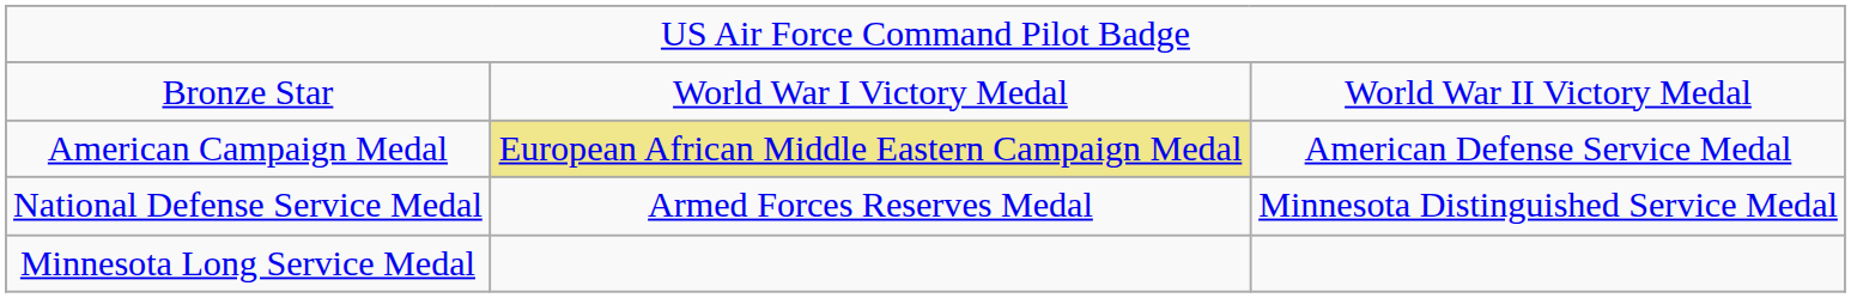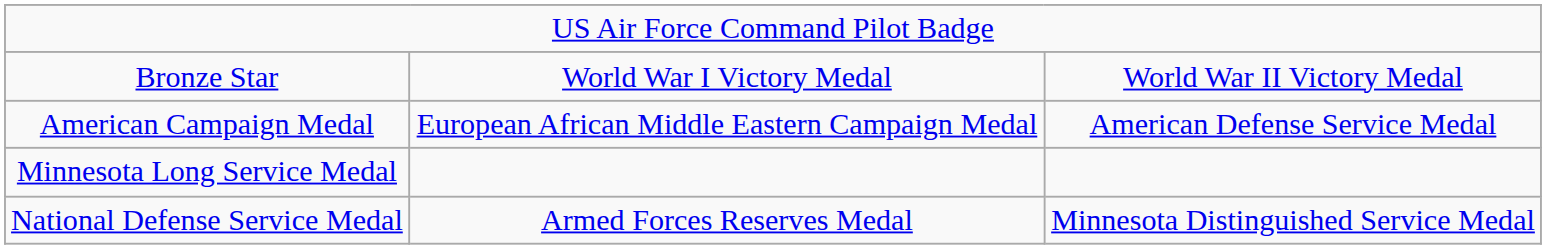American Campaign Medal | column 2: khaki background -> no background
rows swapped: National Defense Service Medal <-> Minnesota Long Service Medal
